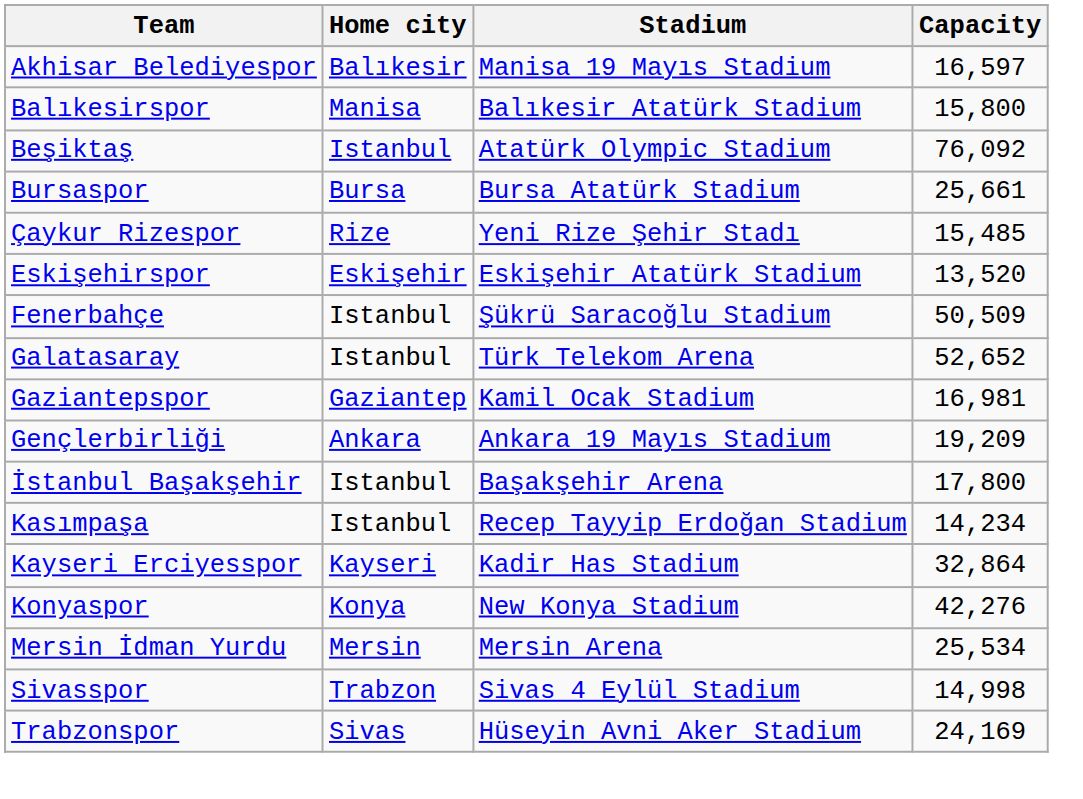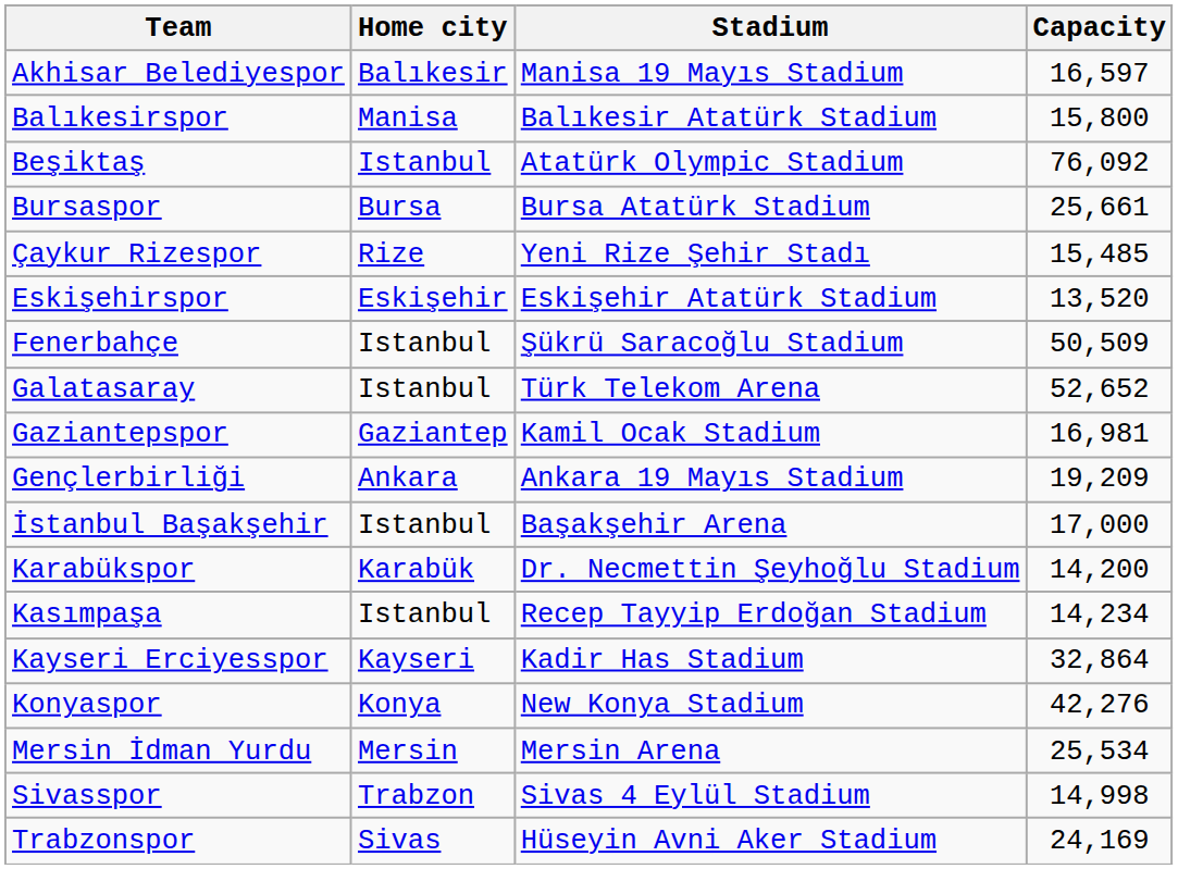İstanbul Başakşehir | Capacity: 17,800 -> 17,000
+ row: Karabükspor | Karabük | Dr. Necmettin Şeyhoğlu Stadium | 14,200
